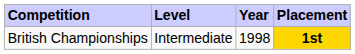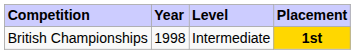columns swapped: Level <-> Year
